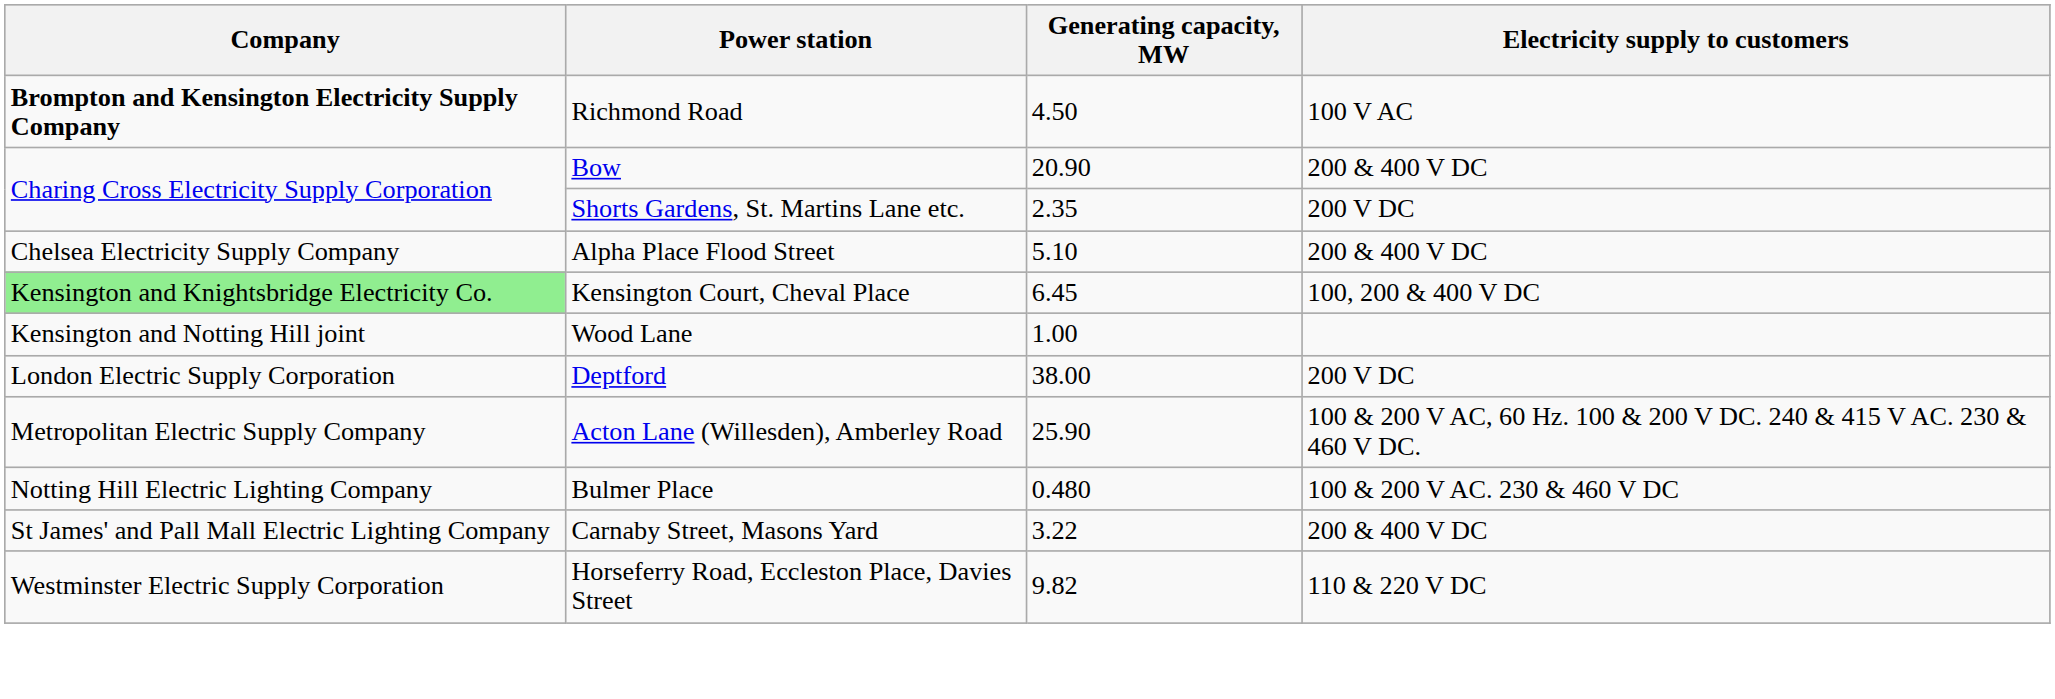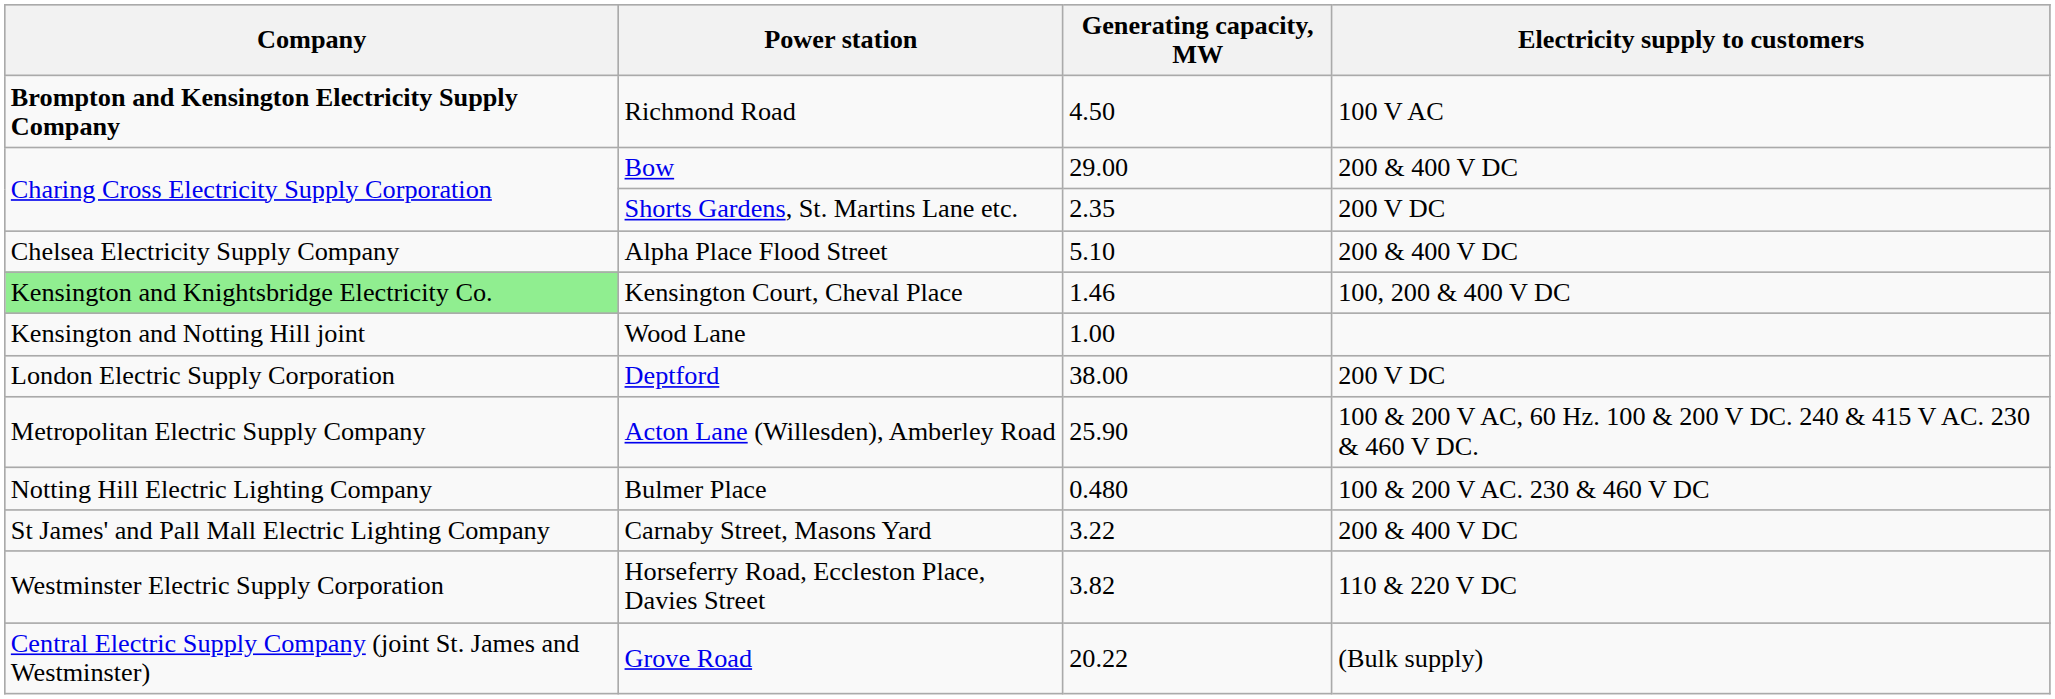Bow | Generating capacity, MW: 20.90 -> 29.00
Kensington Court, Cheval Place | Generating capacity, MW: 6.45 -> 1.46
Horseferry Road, Eccleston Place, Davies Street | Generating capacity, MW: 9.82 -> 3.82
+ row: Central Electric Supply Company (joint St. James and Westminster) | Grove Road | 20.22 | (Bulk supply)
